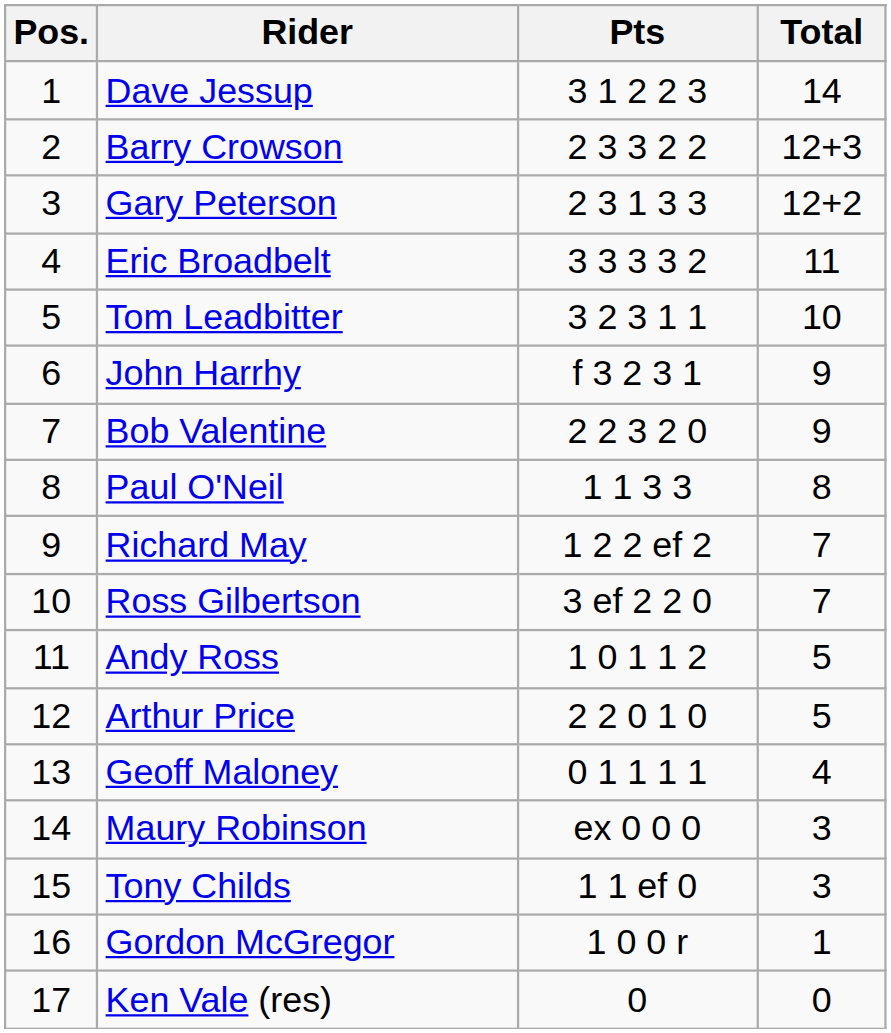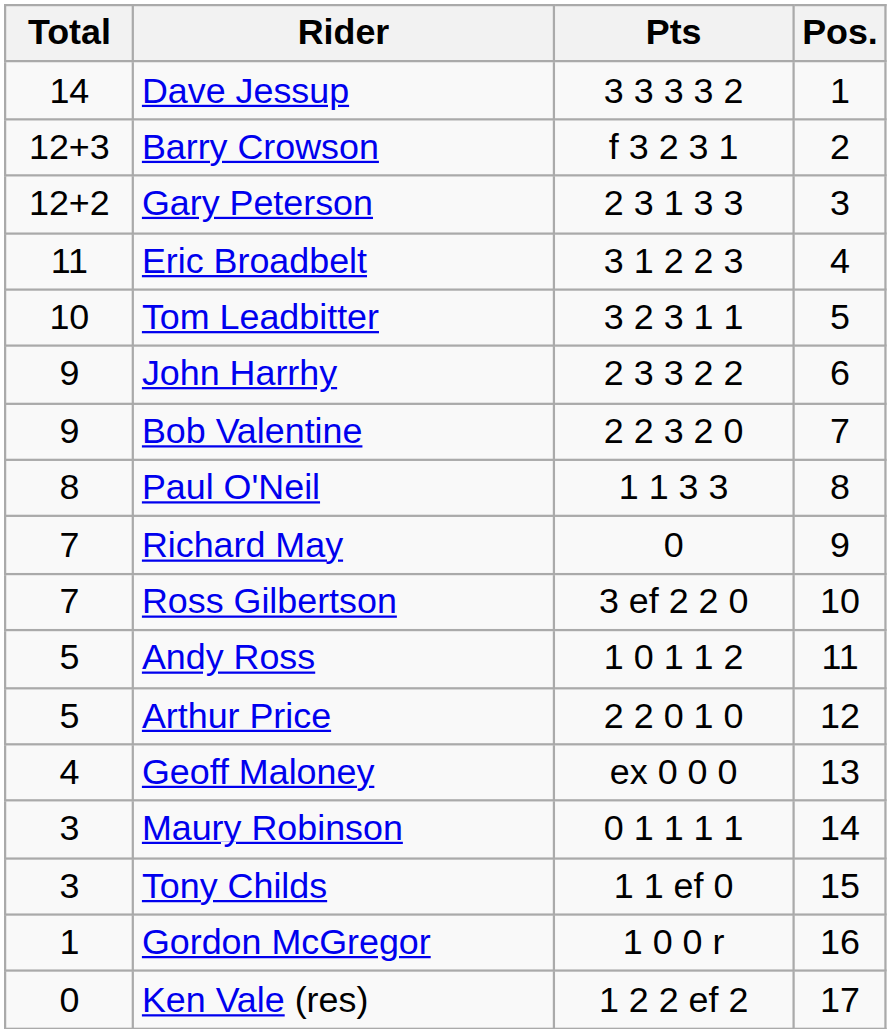columns swapped: Pos. <-> Total
Dave Jessup | Pts: 3 1 2 2 3 -> 3 3 3 3 2
Barry Crowson | Pts: 2 3 3 2 2 -> f 3 2 3 1
Eric Broadbelt | Pts: 3 3 3 3 2 -> 3 1 2 2 3
John Harrhy | Pts: f 3 2 3 1 -> 2 3 3 2 2
Richard May | Pts: 1 2 2 ef 2 -> 0
Geoff Maloney | Pts: 0 1 1 1 1 -> ex 0 0 0
Maury Robinson | Pts: ex 0 0 0 -> 0 1 1 1 1
Ken Vale (res) | Pts: 0 -> 1 2 2 ef 2
